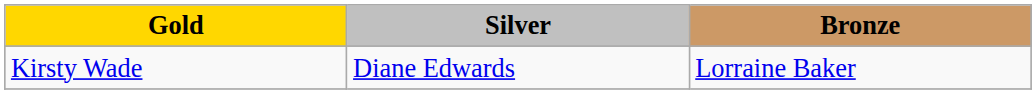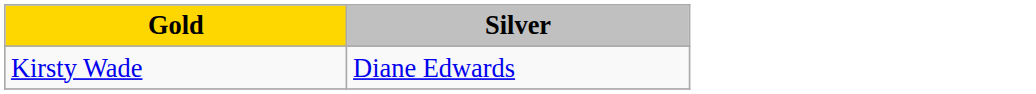- column: Bronze | Lorraine Baker
